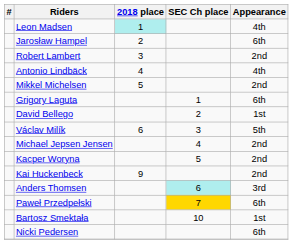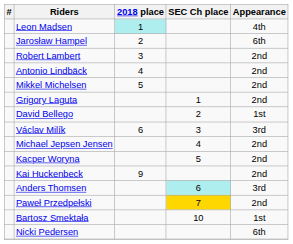Antonio Lindbäck | Appearance: 4th -> 2nd
Grigory Laguta | Appearance: 6th -> 2nd
Václav Milík | Appearance: 5th -> 3rd
Paweł Przedpełski | Appearance: 6th -> 2nd
